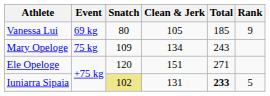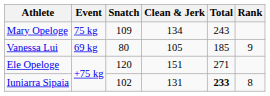rows swapped: Vanessa Lui <-> Mary Opeloge
Iuniarra Sipaia | Snatch: khaki background -> no background
Iuniarra Sipaia | Rank: 5 -> 8
